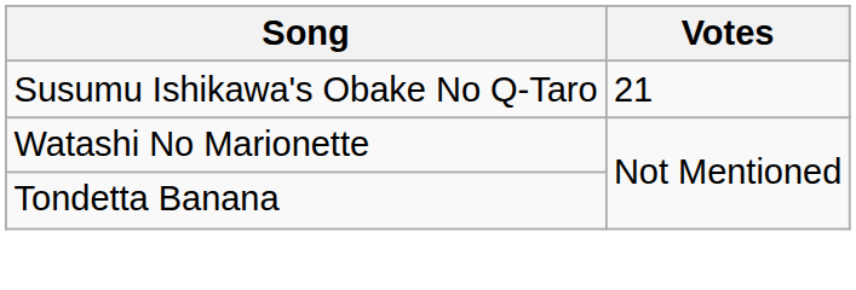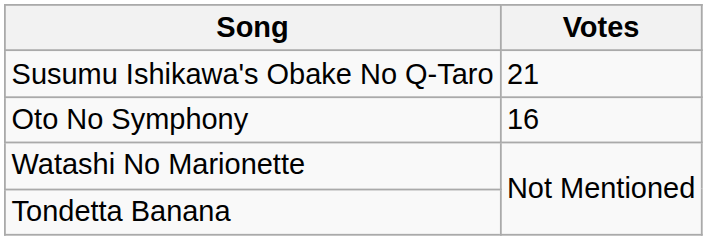+ row: Oto No Symphony | 16
